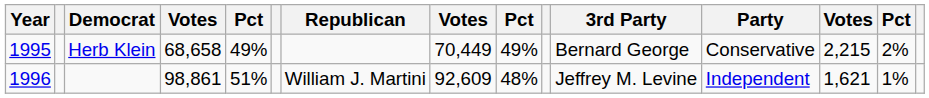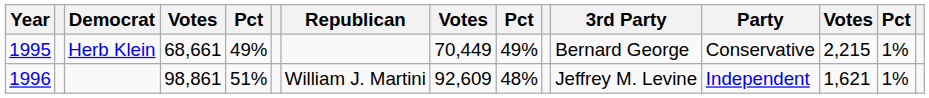Herb Klein | column 4: 68,658 -> 68,661
Herb Klein | column 14: 2% -> 1%
